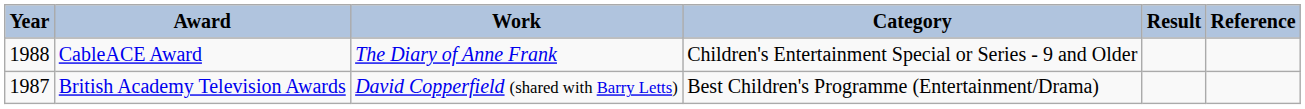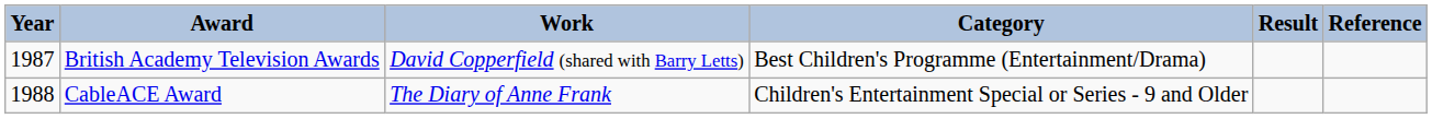rows swapped: British Academy Television Awards <-> CableACE Award
